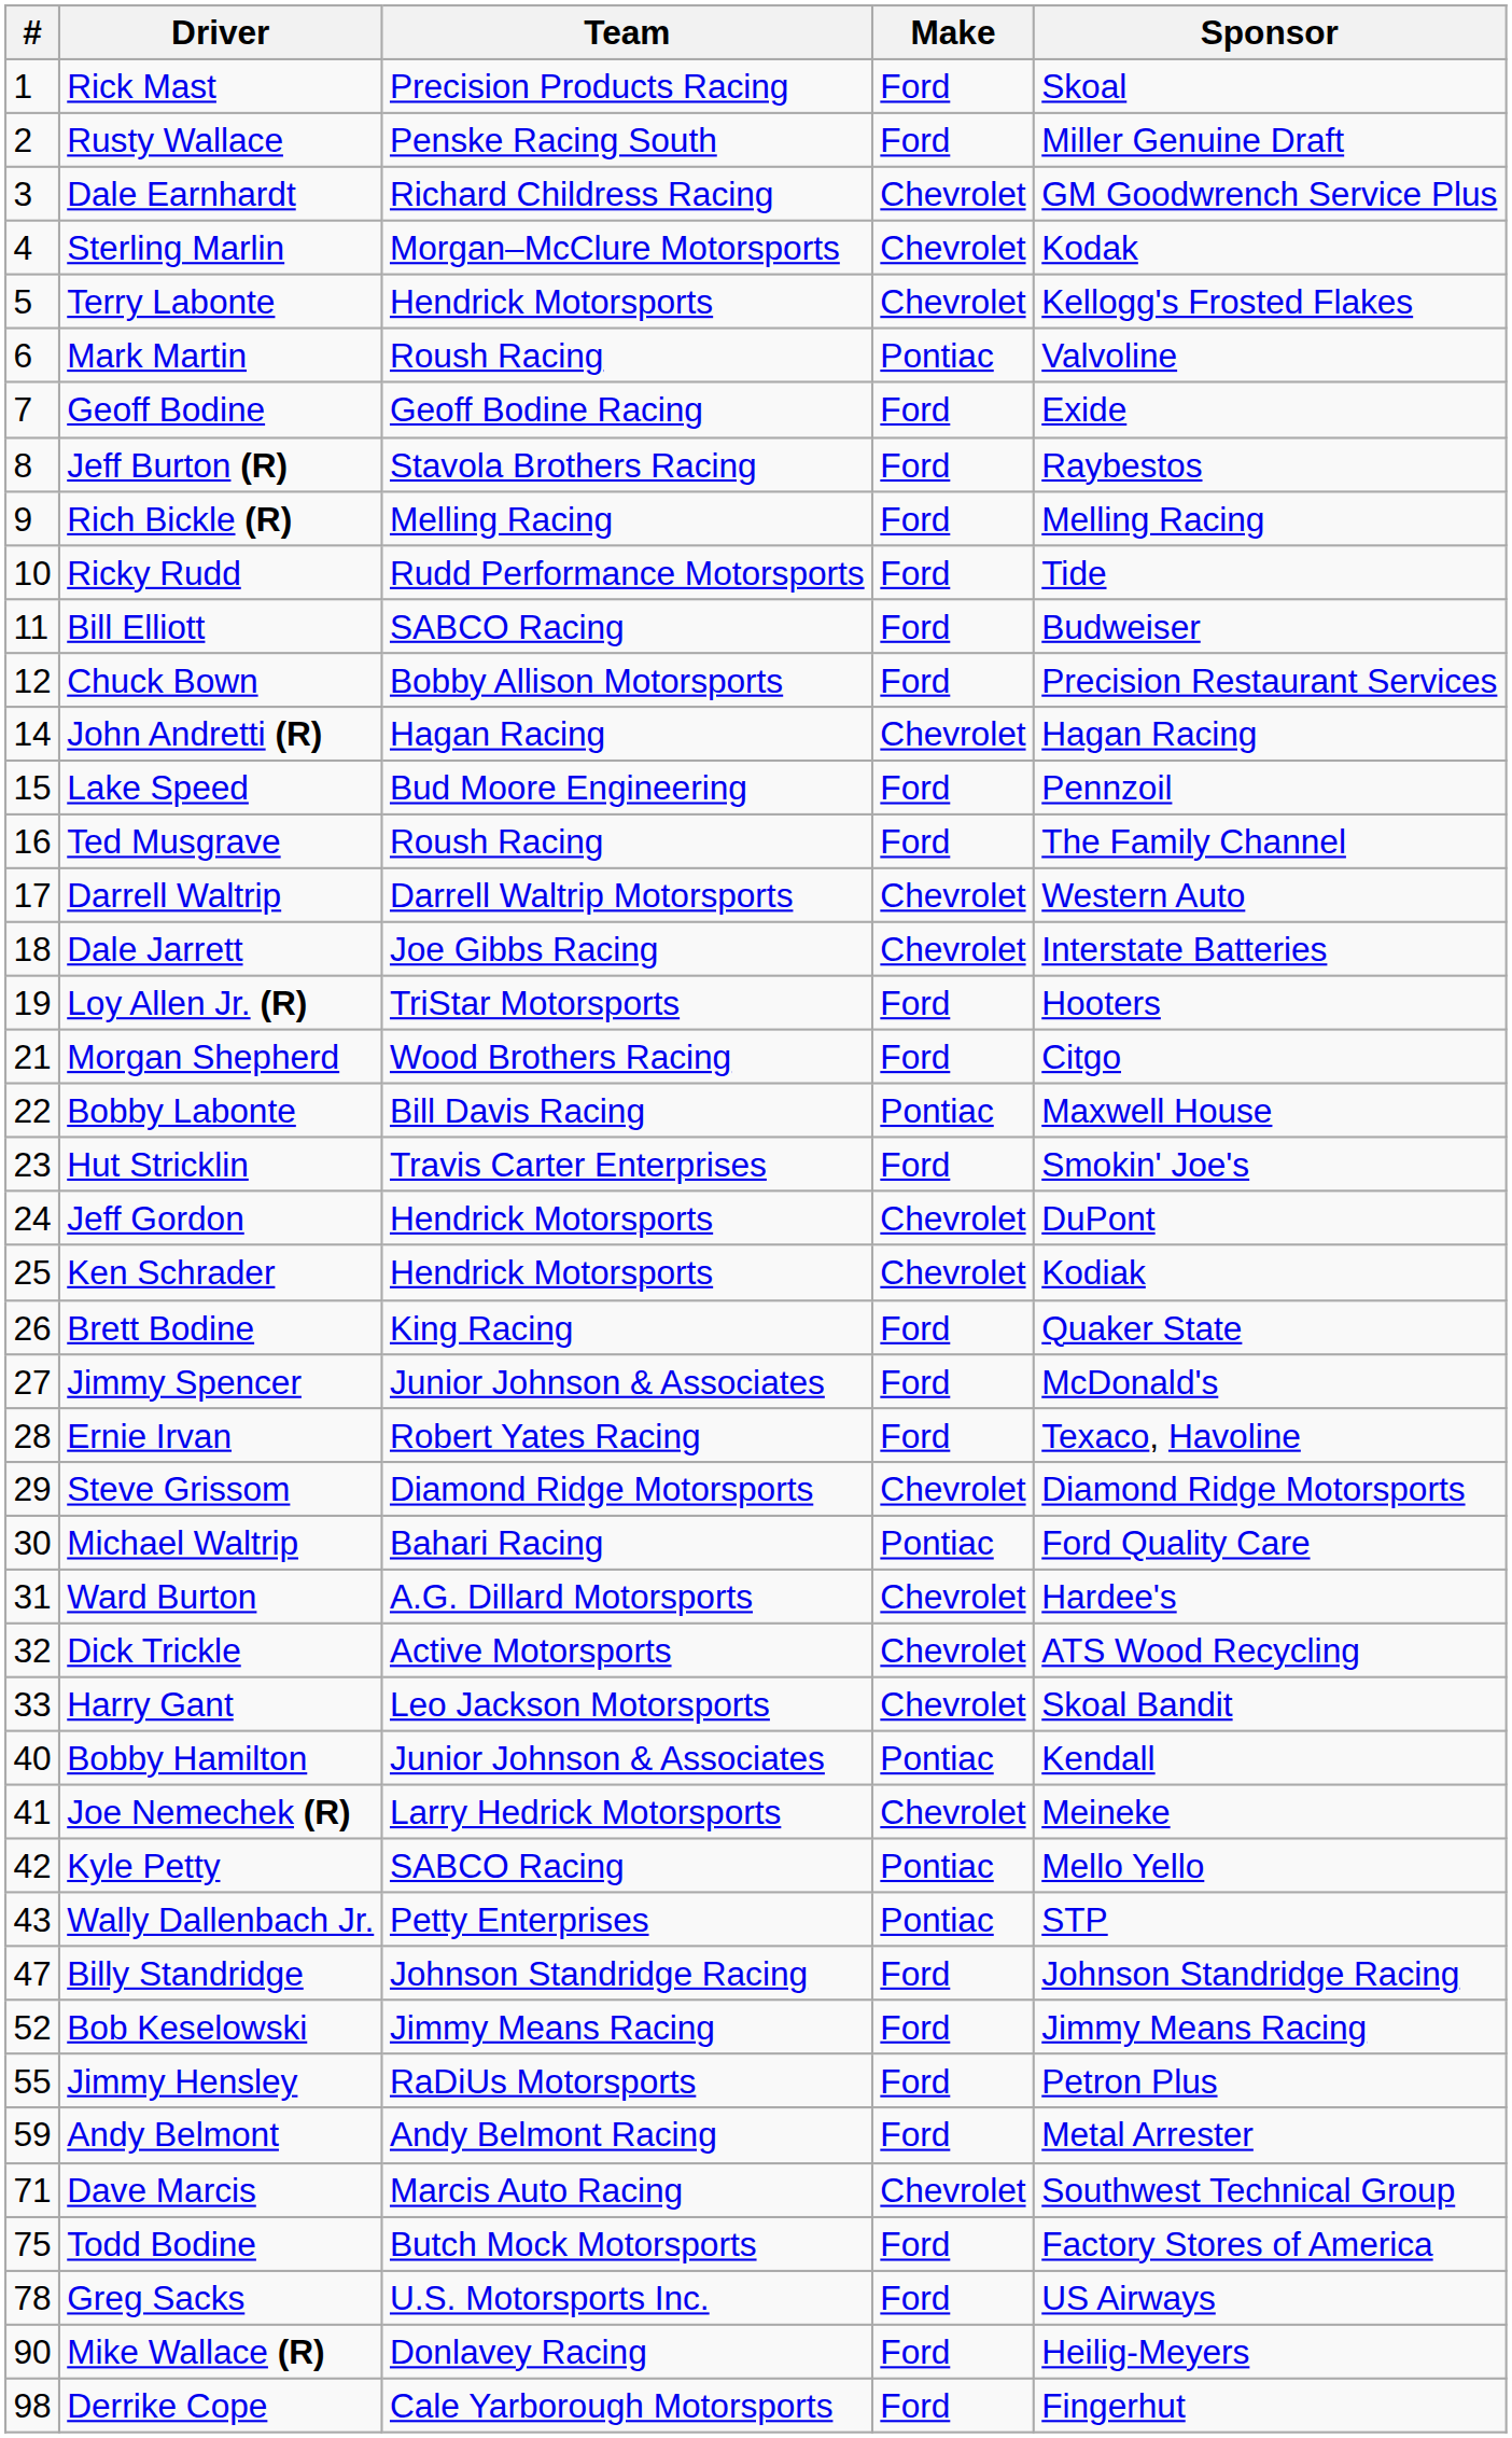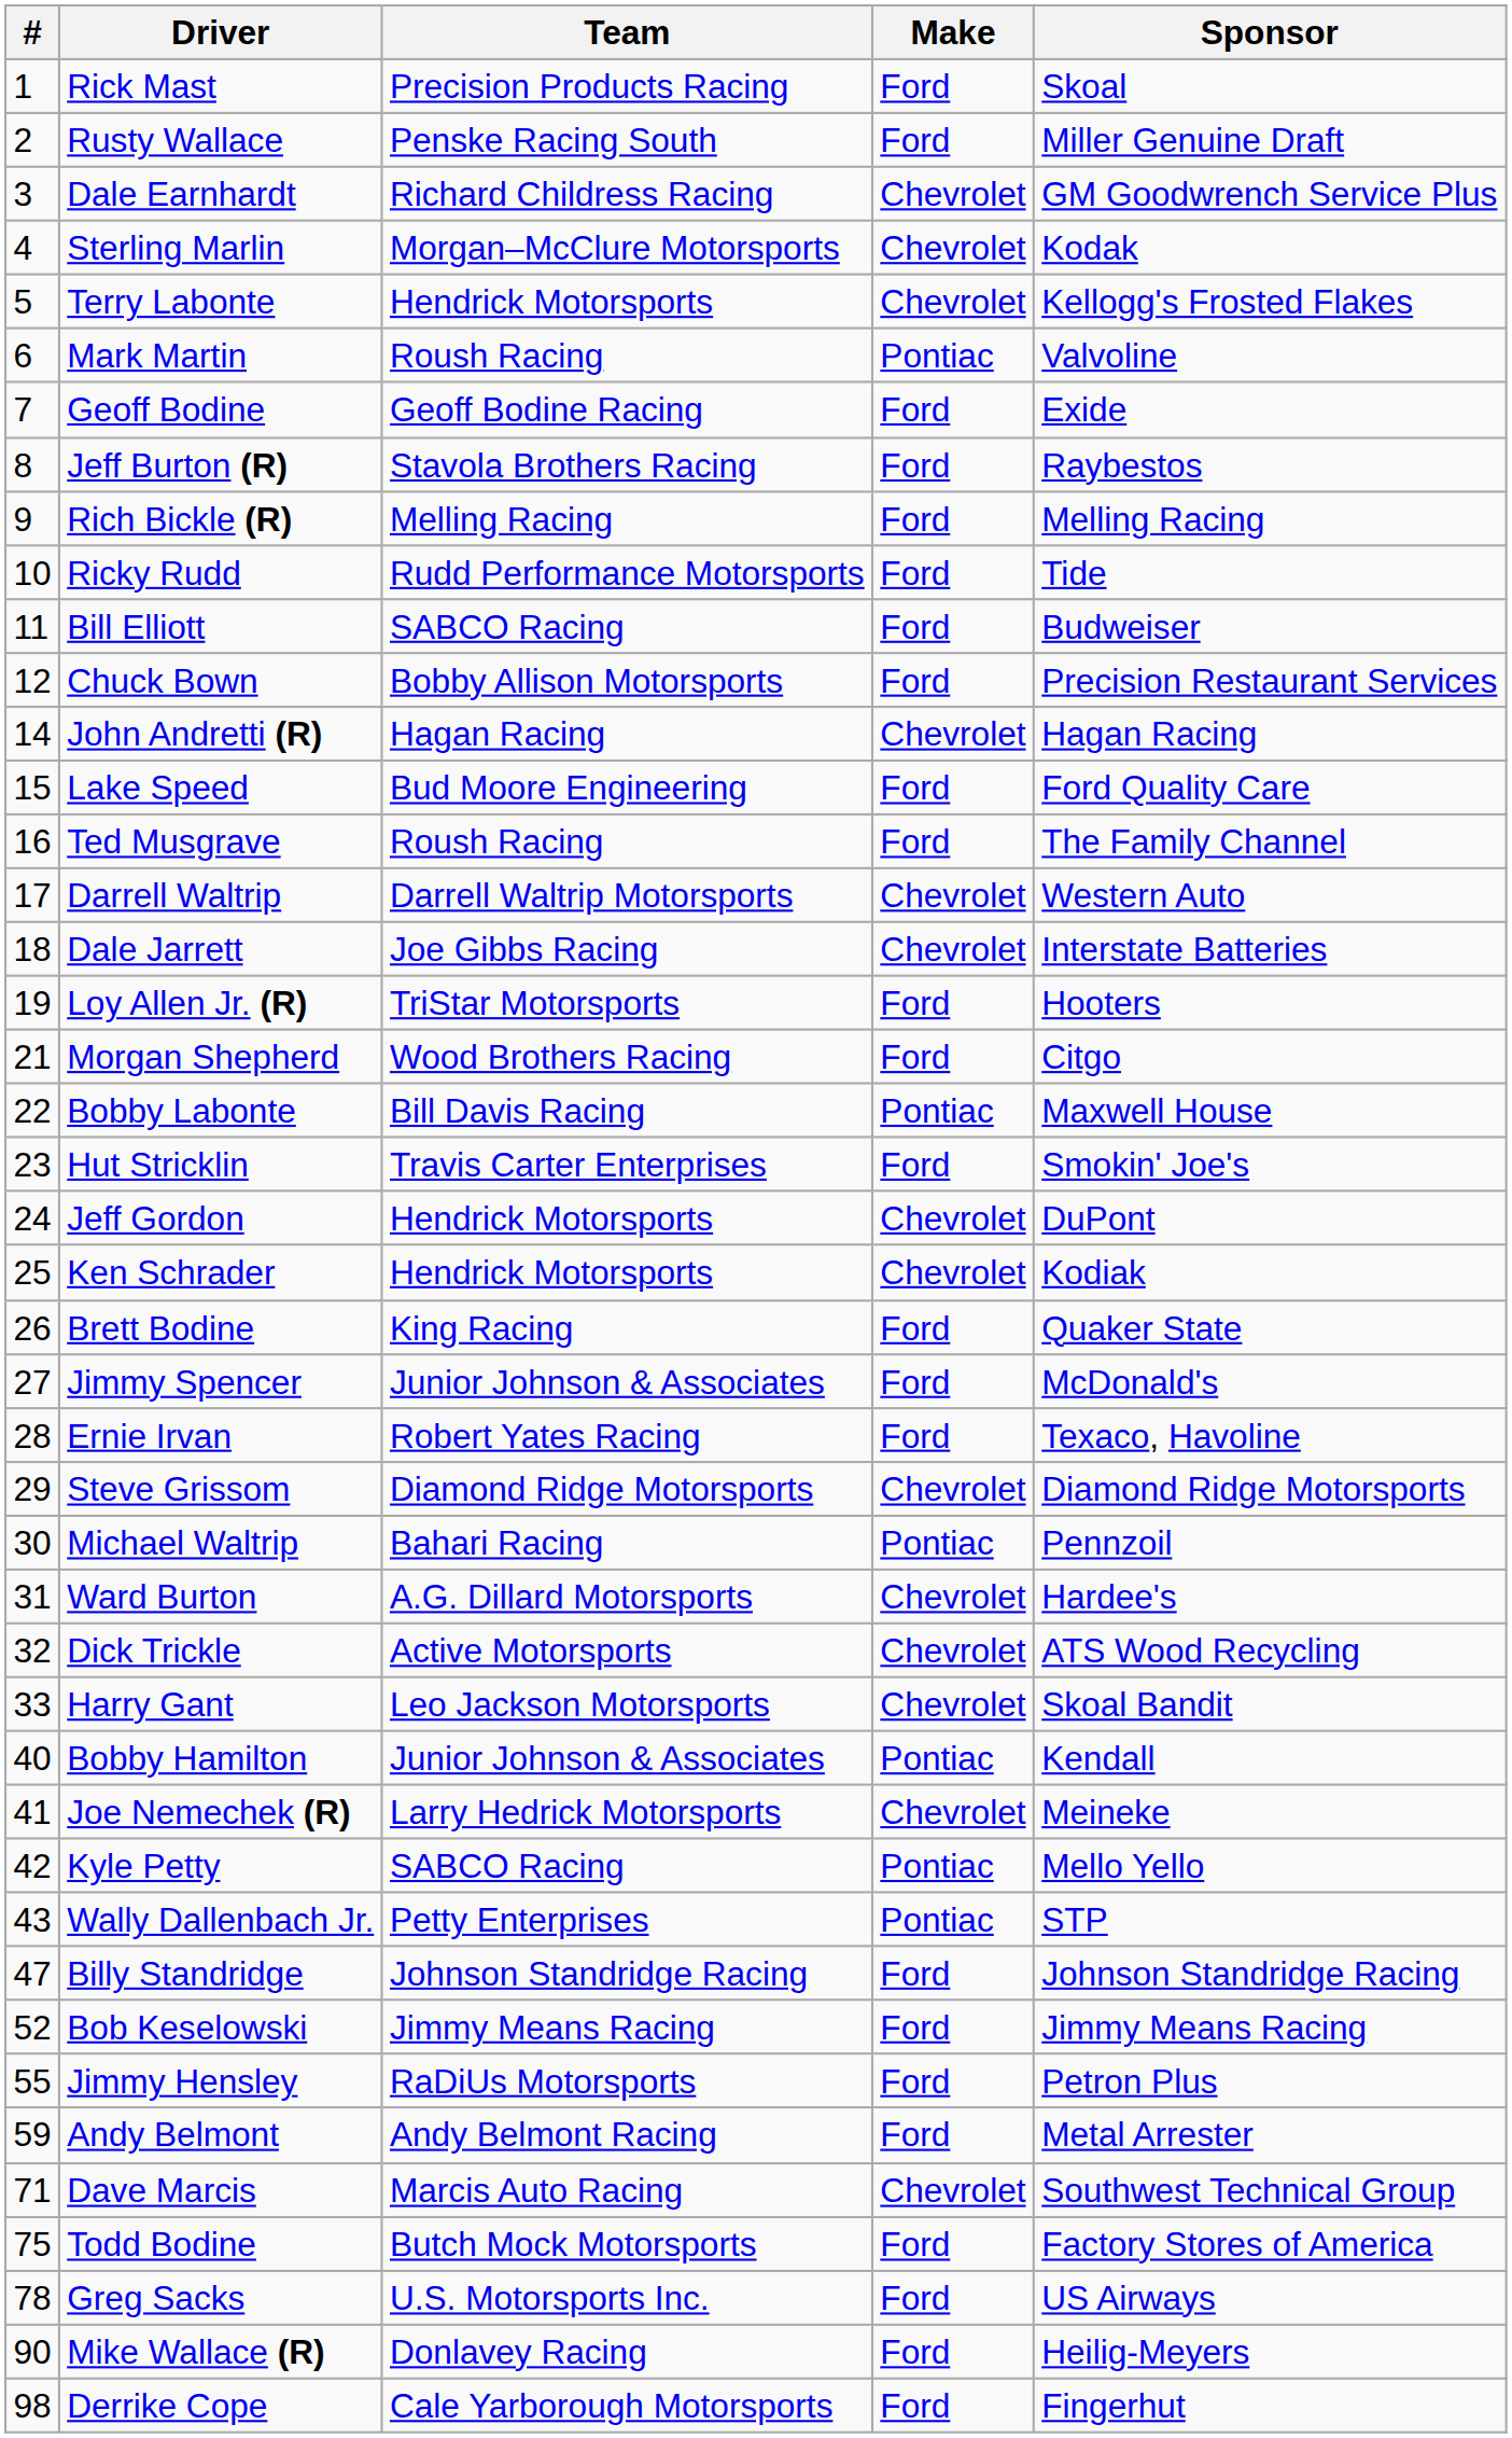Lake Speed | Sponsor: Pennzoil -> Ford Quality Care
Michael Waltrip | Sponsor: Ford Quality Care -> Pennzoil
